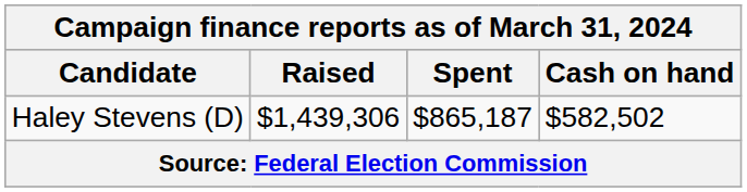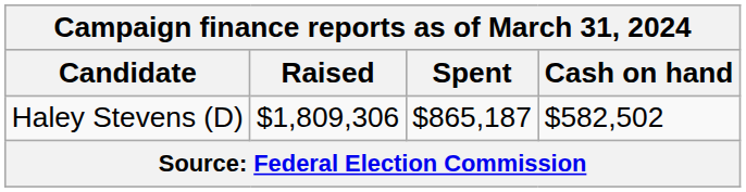Haley Stevens (D) | Raised: $1,439,306 -> $1,809,306
